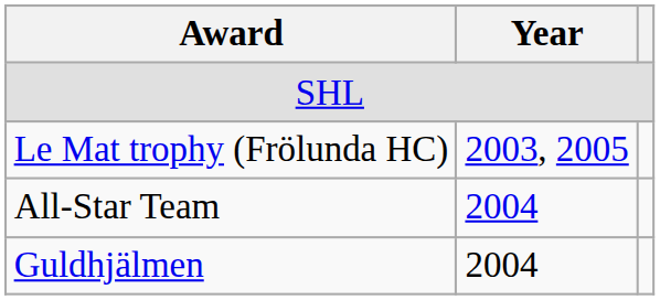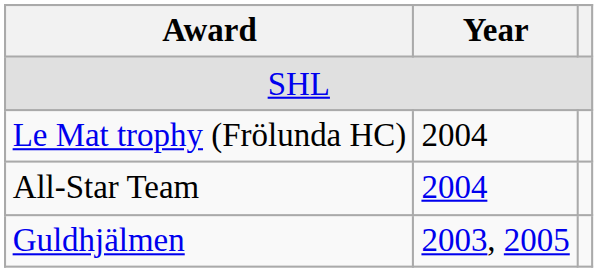Le Mat trophy (Frölunda HC) | Year: 2003, 2005 -> 2004
Guldhjälmen | Year: 2004 -> 2003, 2005
